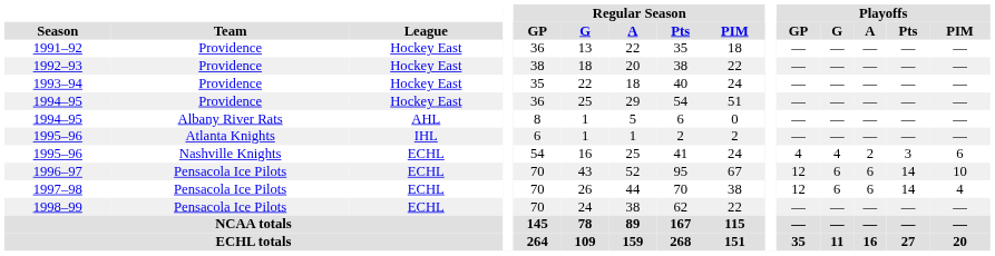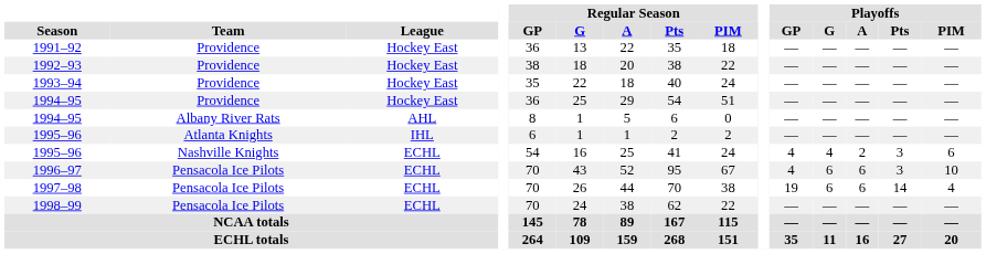1996–97 | Playoffs / GP: 12 -> 4
1996–97 | Playoffs / Pts: 14 -> 3
1997–98 | Playoffs / GP: 12 -> 19
